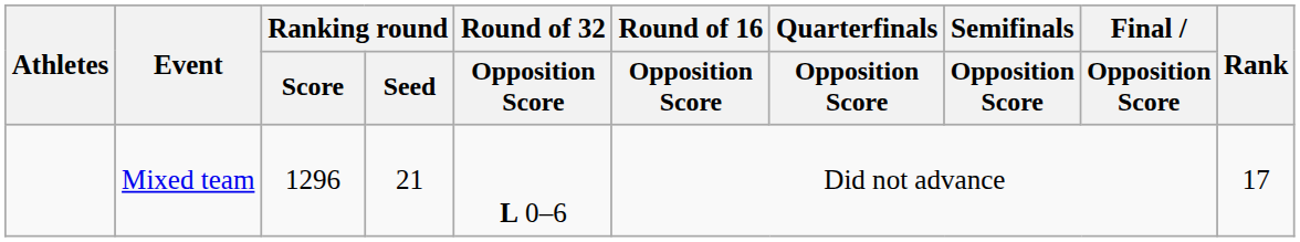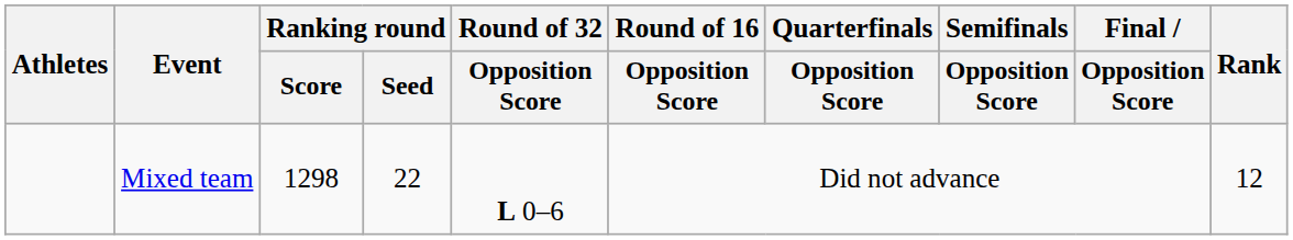Mixed team | Ranking round / Score: 1296 -> 1298
Mixed team | Ranking round / Seed: 21 -> 22
Mixed team | Rank: 17 -> 12
